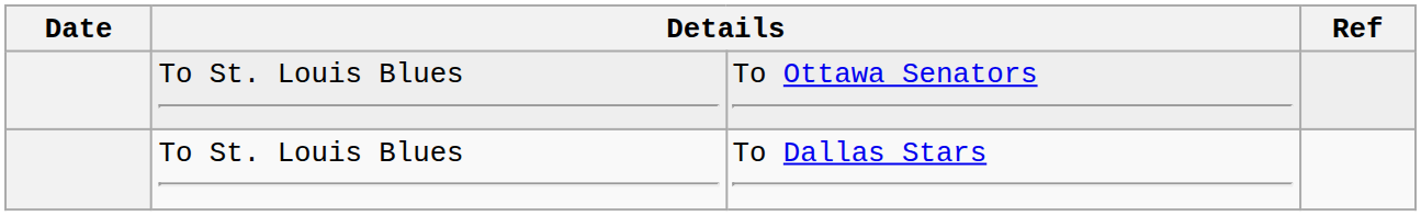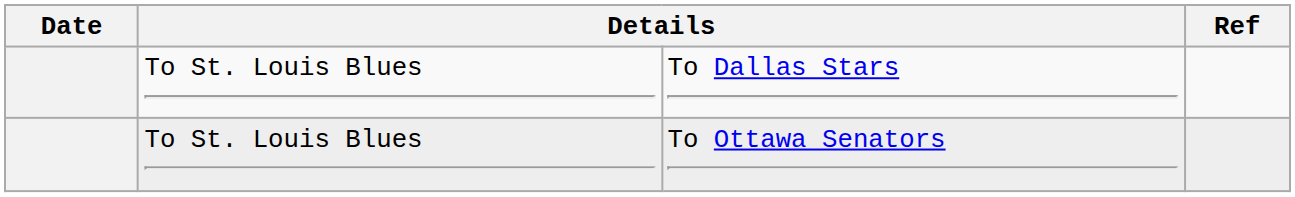rows swapped: To Dallas Stars <-> To Ottawa Senators
